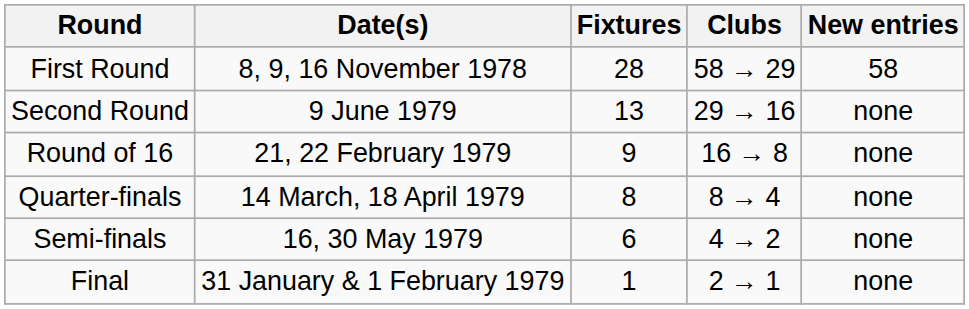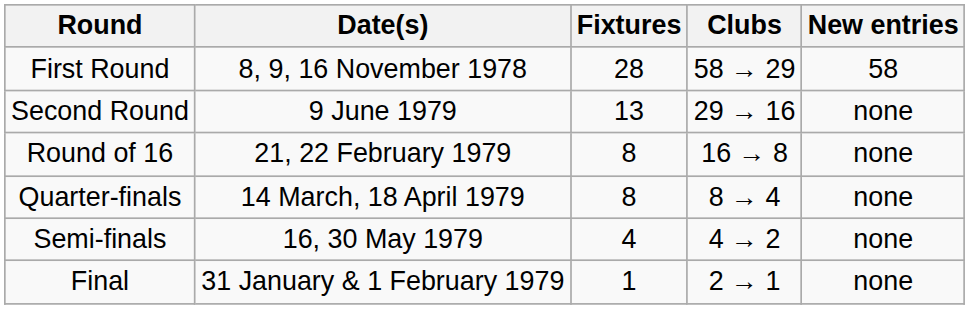Round of 16 | Fixtures: 9 -> 8
Semi-finals | Fixtures: 6 -> 4
